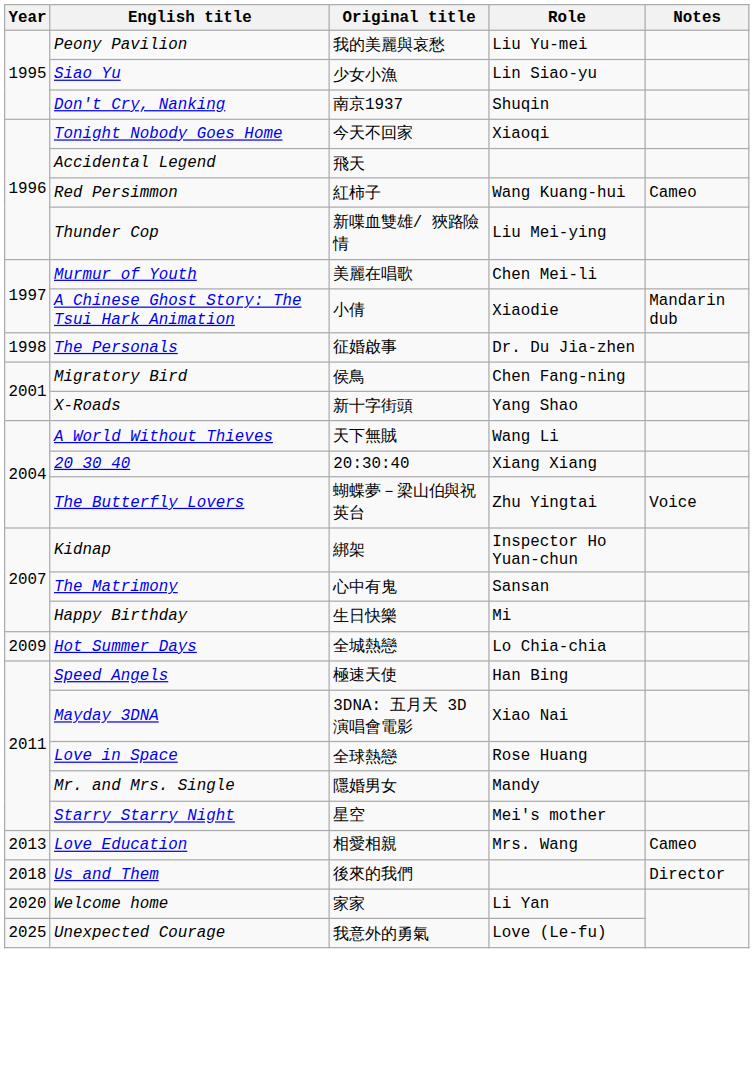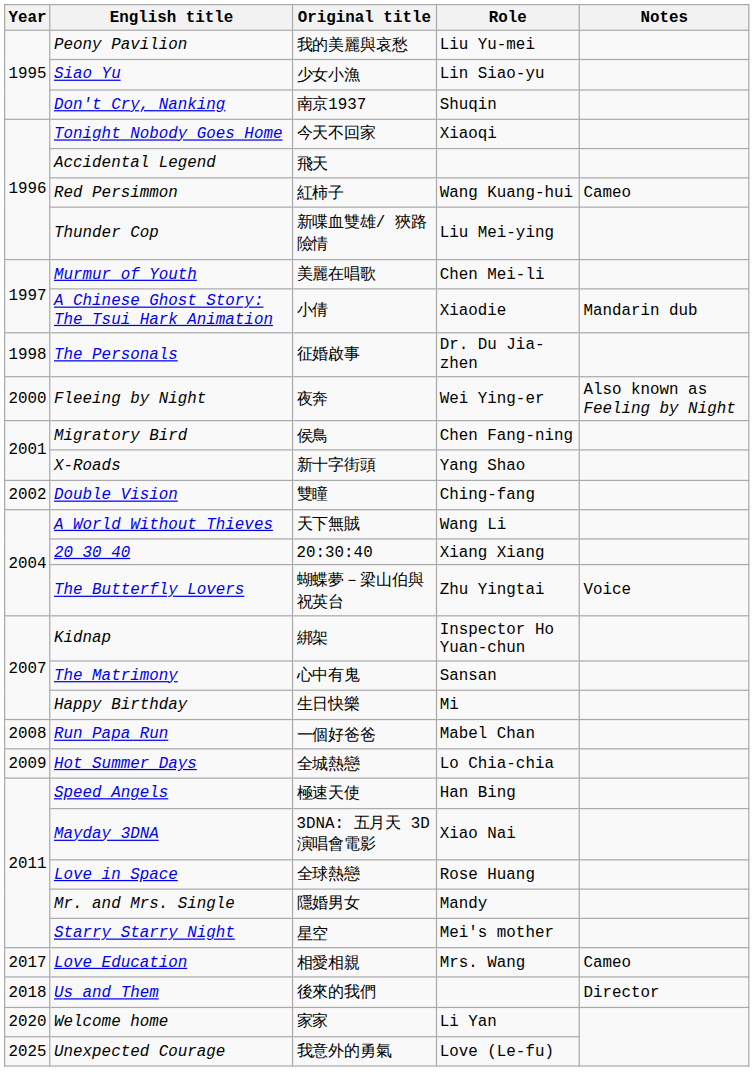+ row: 2000 | Fleeing by Night | 夜奔 | Wei Ying-er | Also known as Feeling by Night
+ row: 2002 | Double Vision | 雙瞳 | Ching-fang
+ row: 2008 | Run Papa Run | 一個好爸爸 | Mabel Chan
Love Education | Year: 2013 -> 2017
